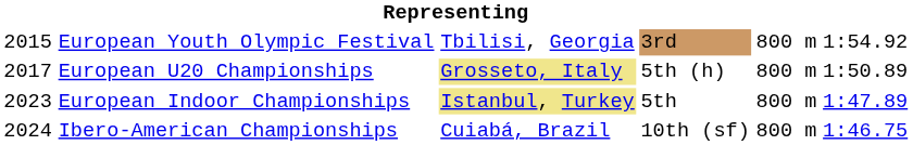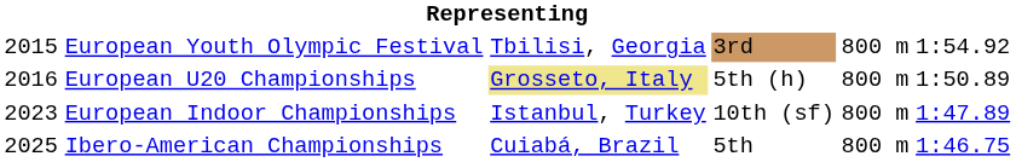European U20 Championships | column 1: 2017 -> 2016
European Indoor Championships | column 3: khaki background -> no background
European Indoor Championships | column 4: 5th -> 10th (sf)
Ibero-American Championships | column 1: 2024 -> 2025
Ibero-American Championships | column 4: 10th (sf) -> 5th
